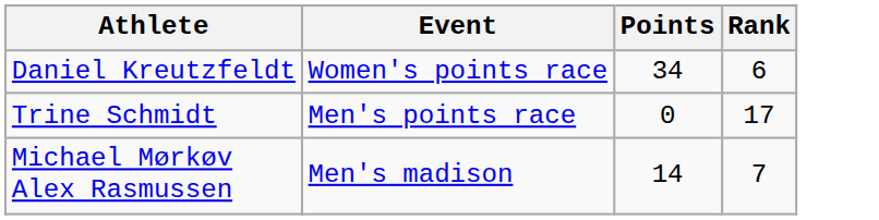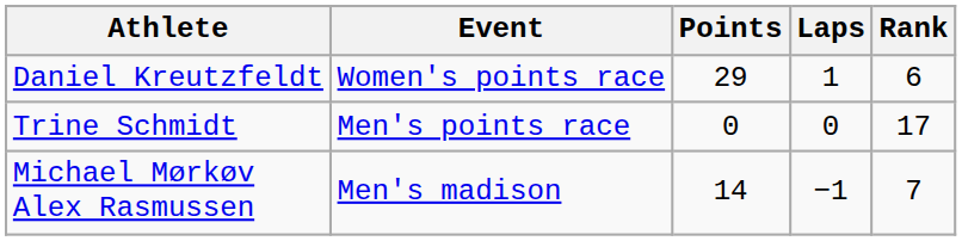+ column: Laps | 1 | 0 | −1
Daniel Kreutzfeldt | Points: 34 -> 29
